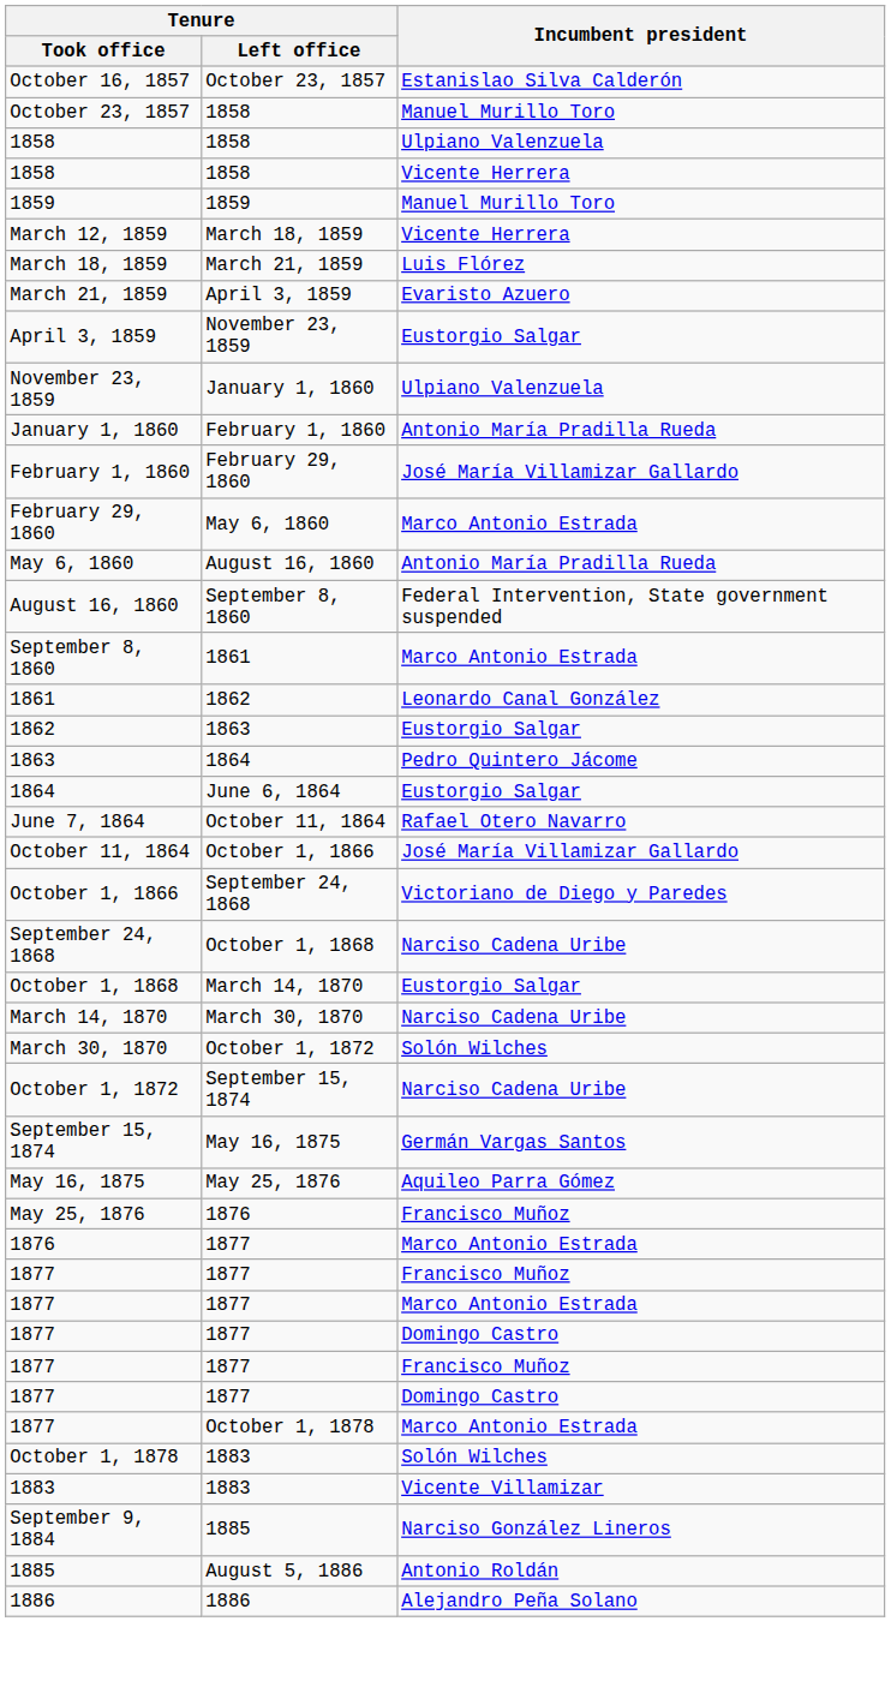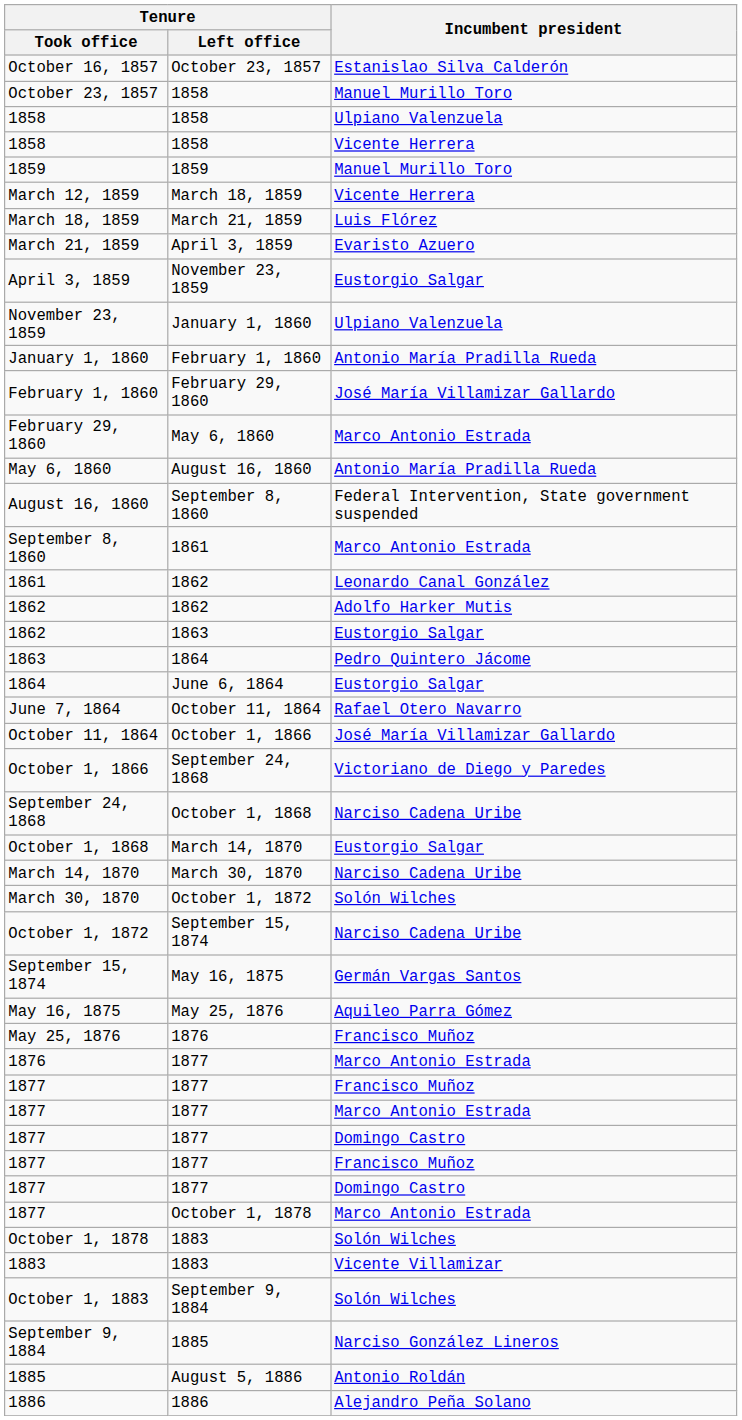+ row: 1862 | 1862 | Adolfo Harker Mutis
+ row: October 1, 1883 | September 9, 1884 | Solón Wilches
